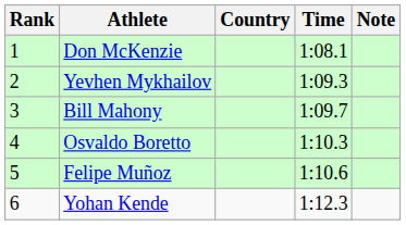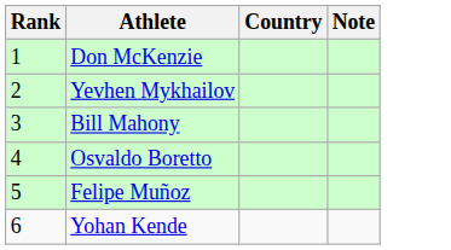- column: Time | 1:08.1 | 1:09.3 | 1:09.7 | 1:10.3 | 1:10.6 | 1:12.3
